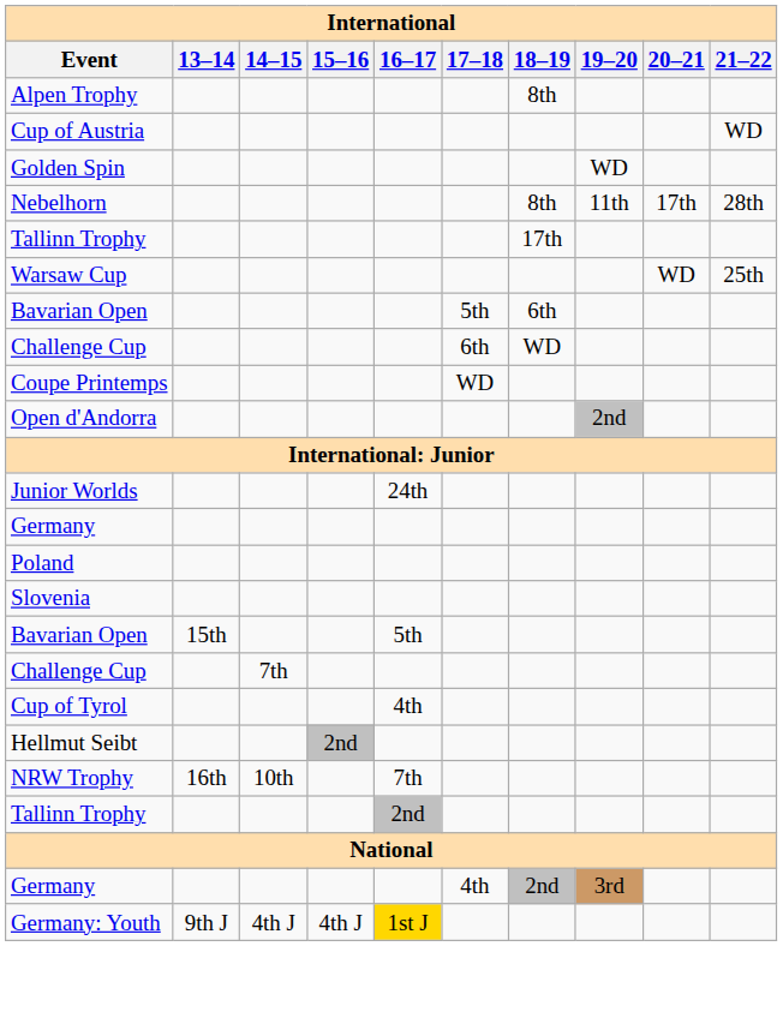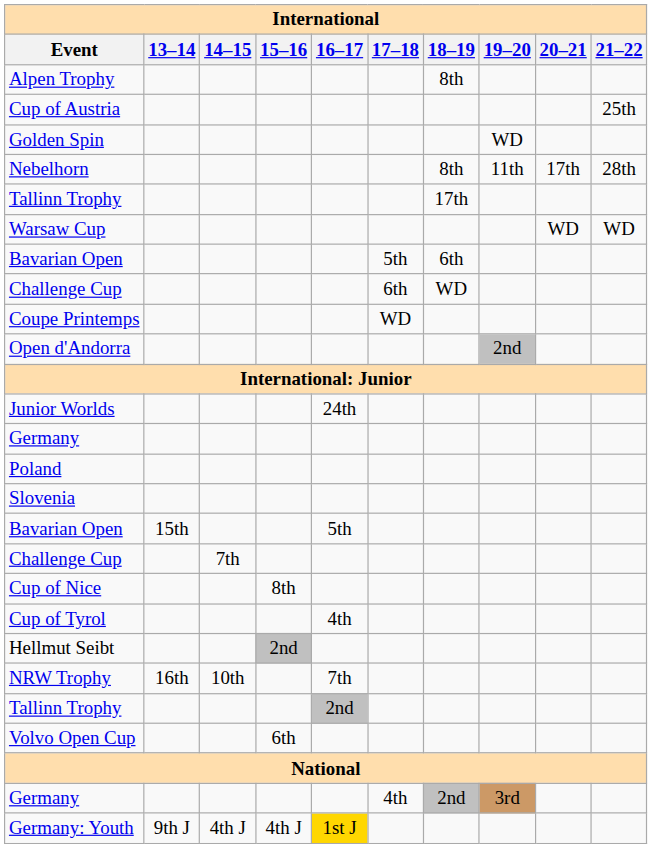Cup of Austria | 21–22: WD -> 25th
Warsaw Cup | 21–22: 25th -> WD
+ row: Cup of Nice | 8th
+ row: Volvo Open Cup | 6th
